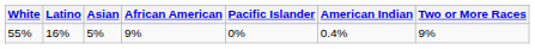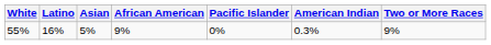55% | American Indian: 0.4% -> 0.3%
